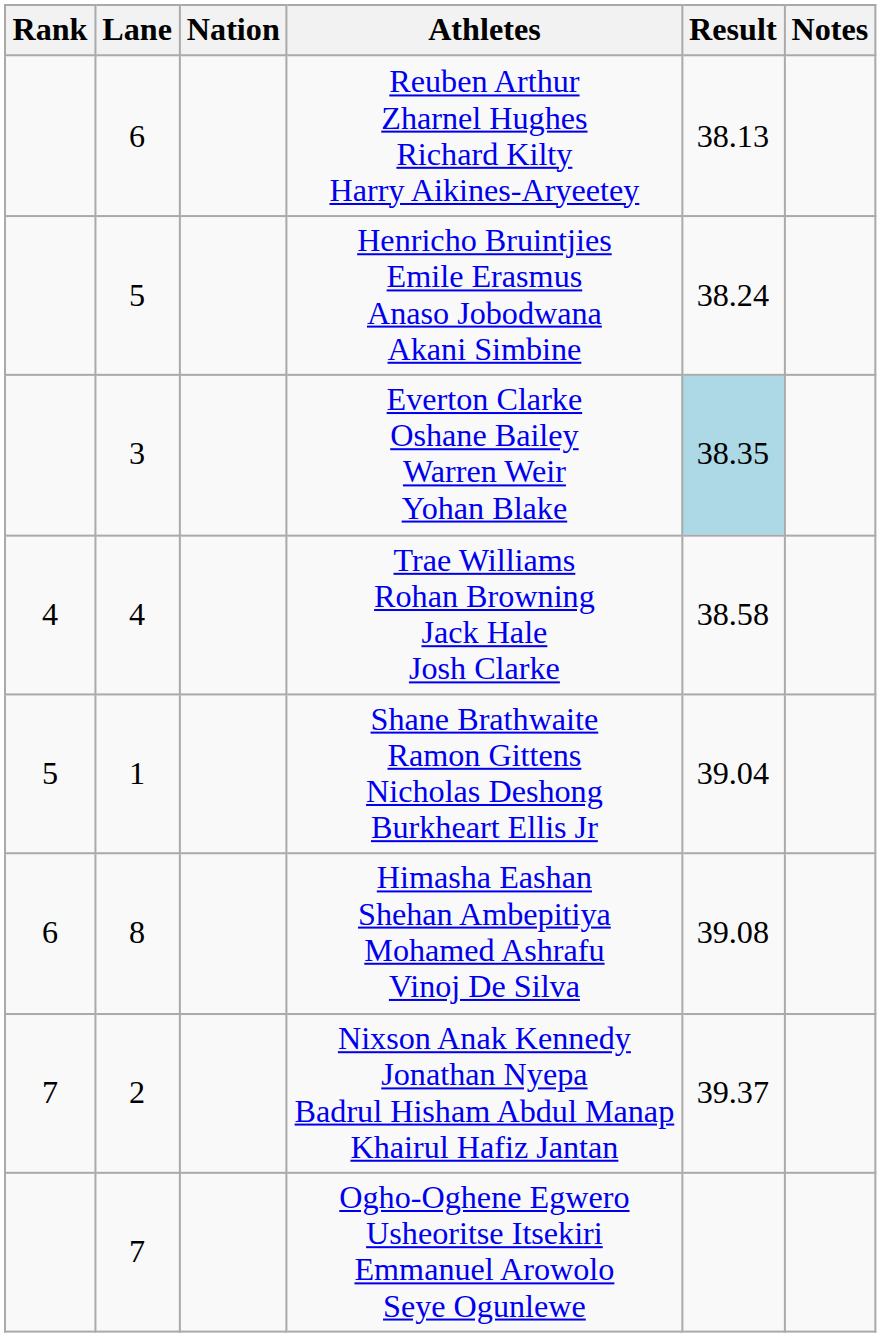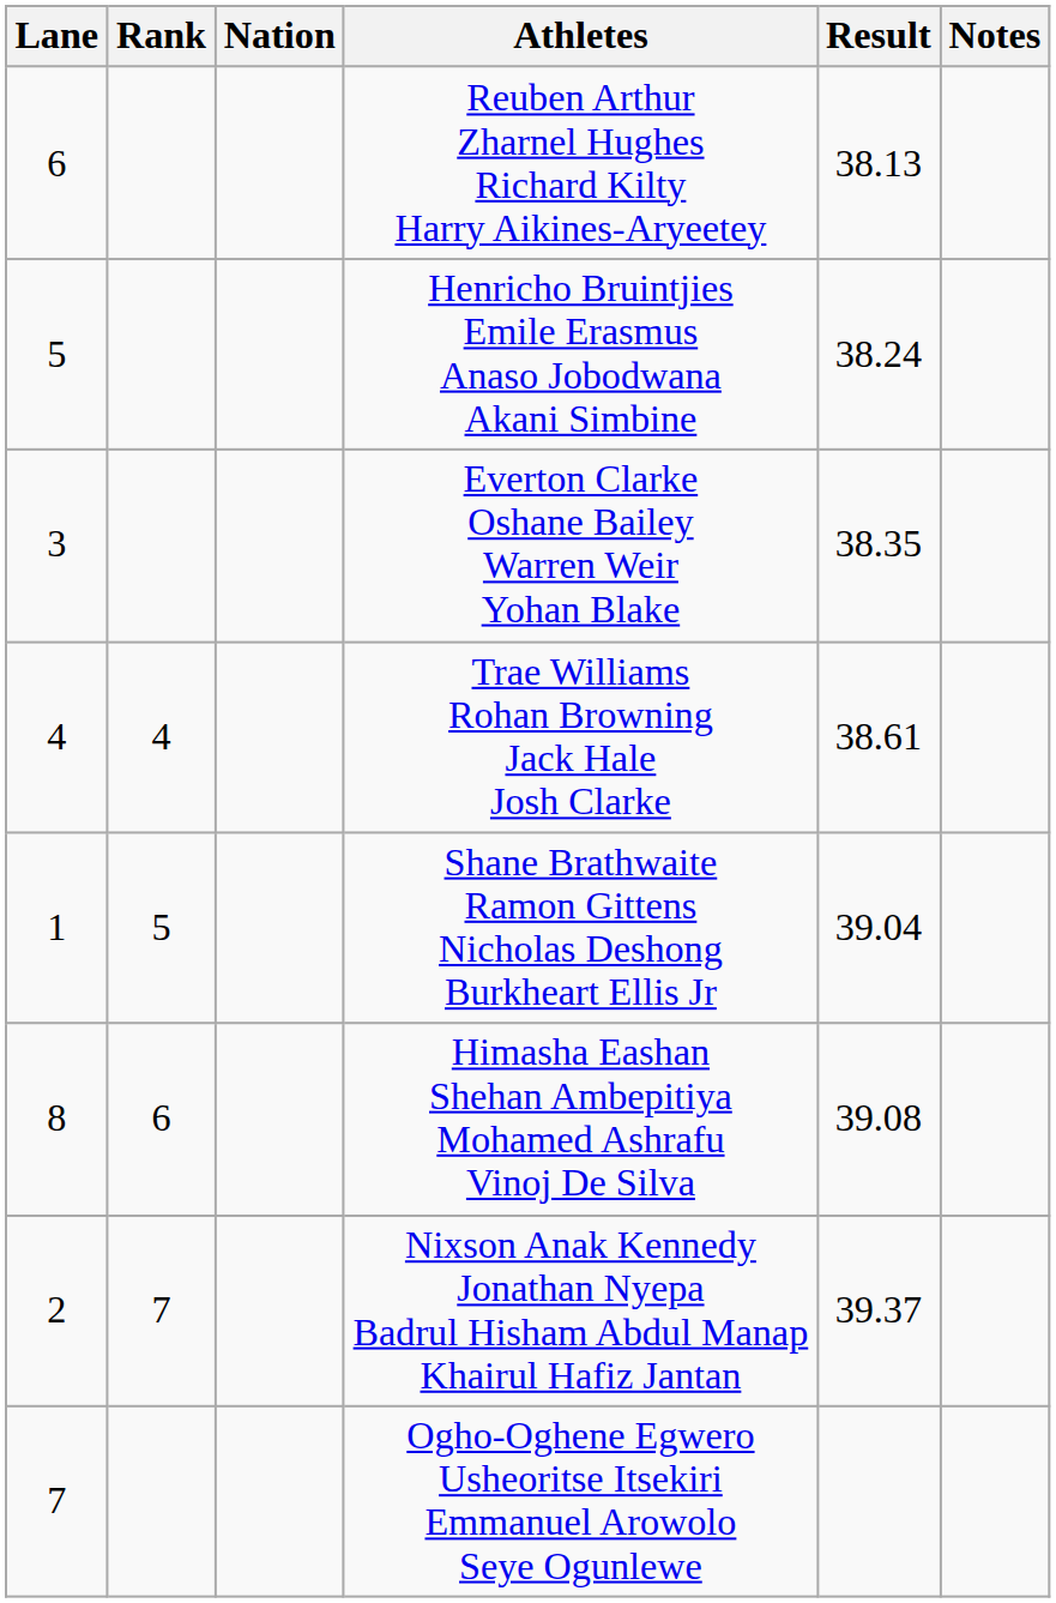columns swapped: Rank <-> Lane
Everton Clarke Oshane Bailey Warren Weir Yohan Blake | Result: lightblue background -> no background
Trae Williams Rohan Browning Jack Hale Josh Clarke | Result: 38.58 -> 38.61
